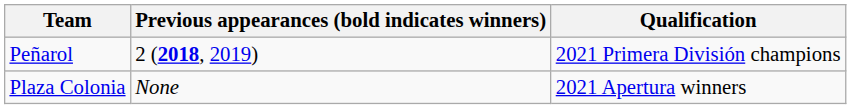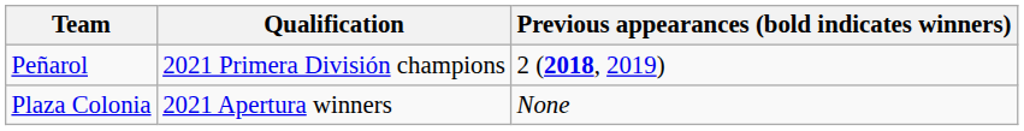columns swapped: Qualification <-> Previous appearances (bold indicates winners)
